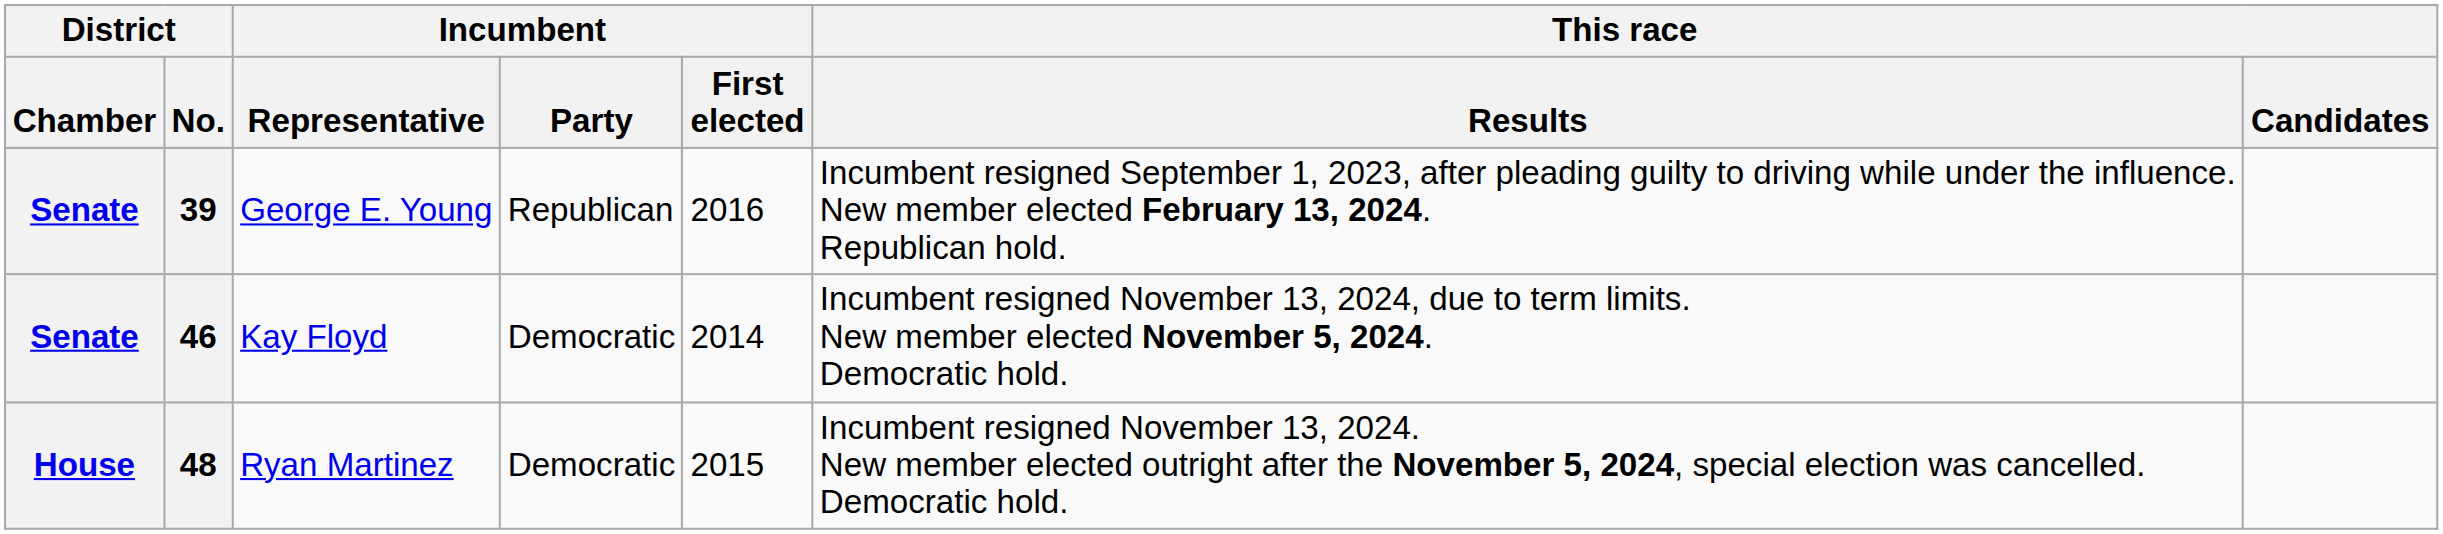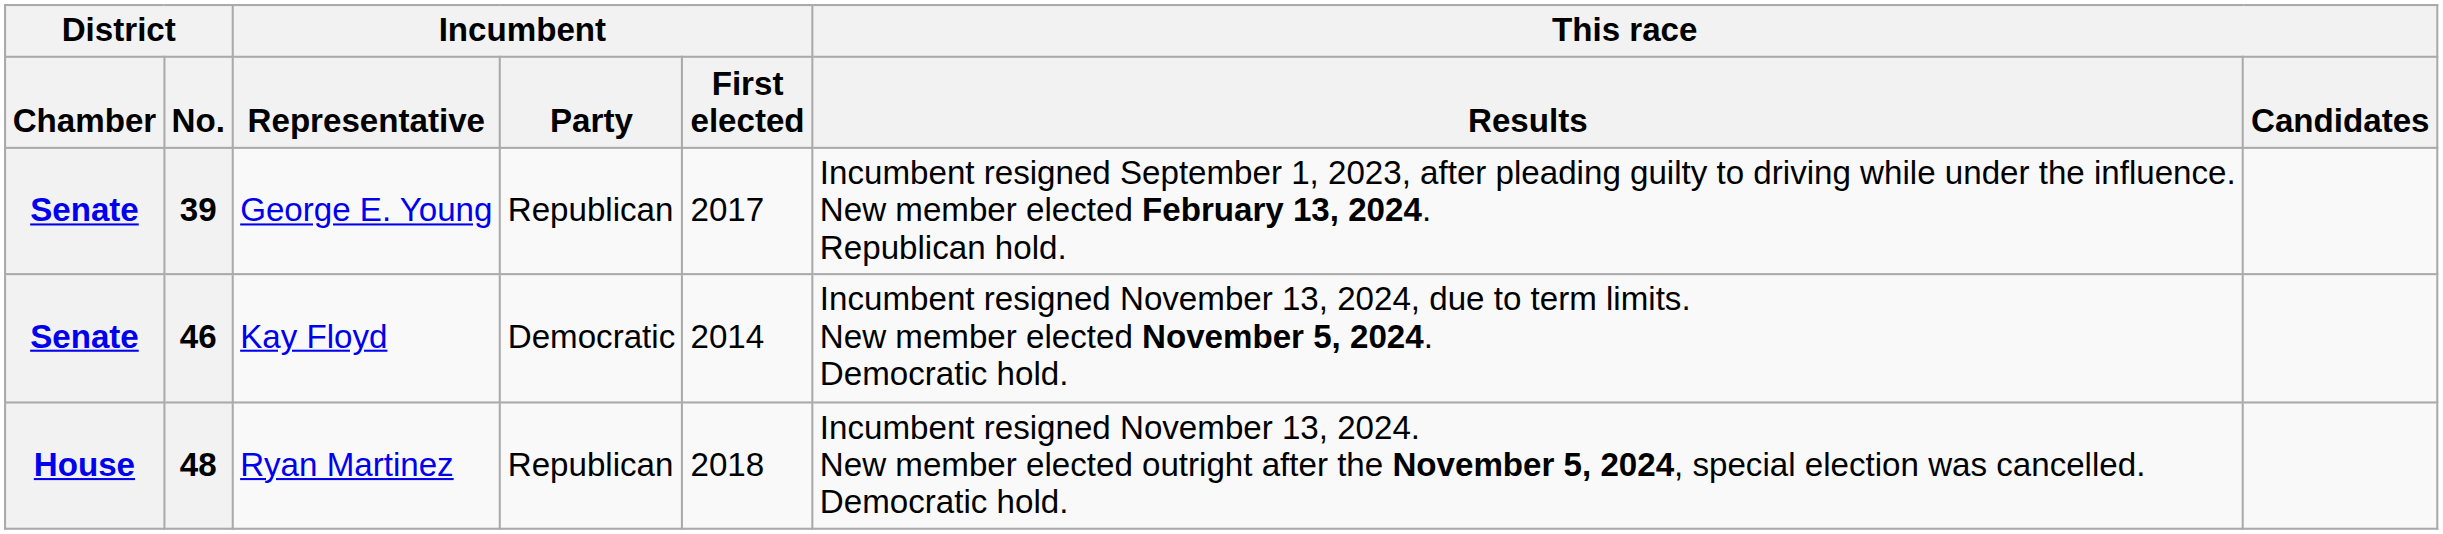39 | Incumbent / First elected: 2016 -> 2017
48 | Incumbent / Party: Democratic -> Republican
48 | Incumbent / First elected: 2015 -> 2018
